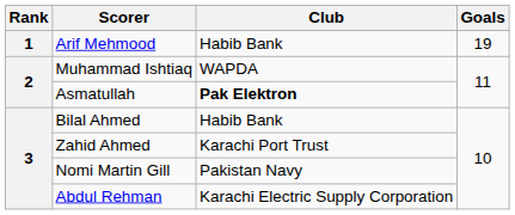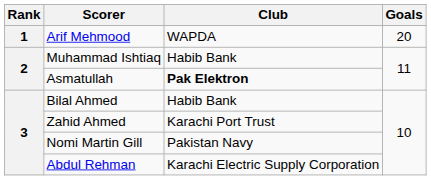Arif Mehmood | Club: Habib Bank -> WAPDA
Arif Mehmood | Goals: 19 -> 20
Muhammad Ishtiaq | Club: WAPDA -> Habib Bank
